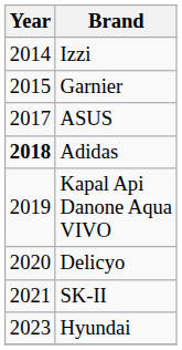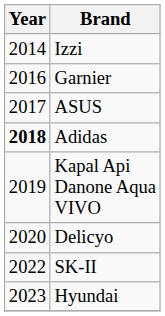Garnier | Year: 2015 -> 2016
SK-II | Year: 2021 -> 2022
